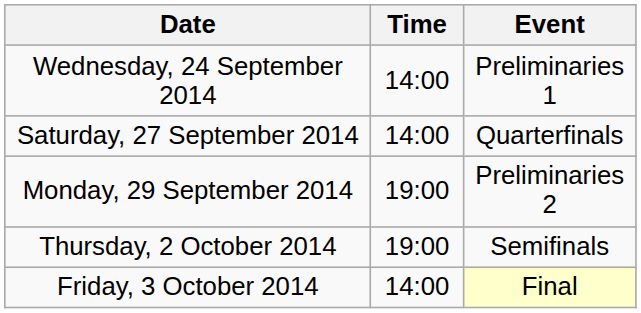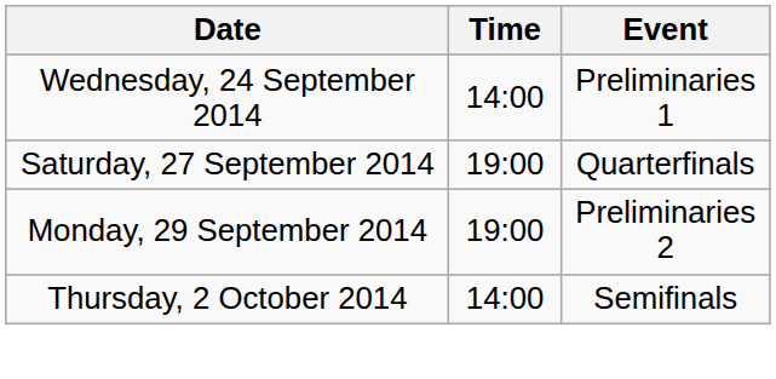Saturday, 27 September 2014 | Time: 14:00 -> 19:00
Thursday, 2 October 2014 | Time: 19:00 -> 14:00
- row: Friday, 3 October 2014 | 14:00 | Final
